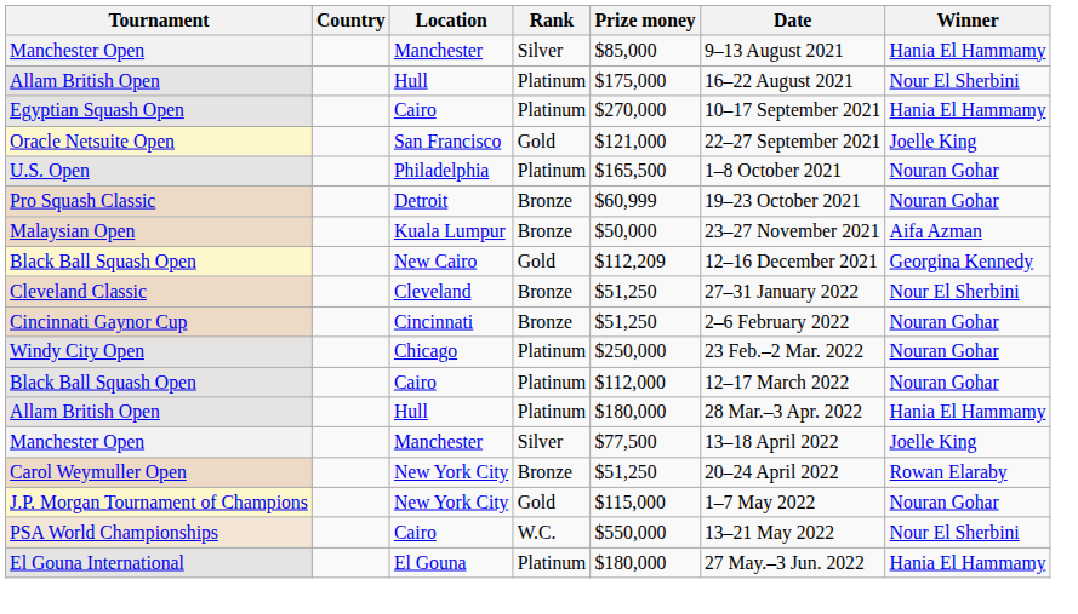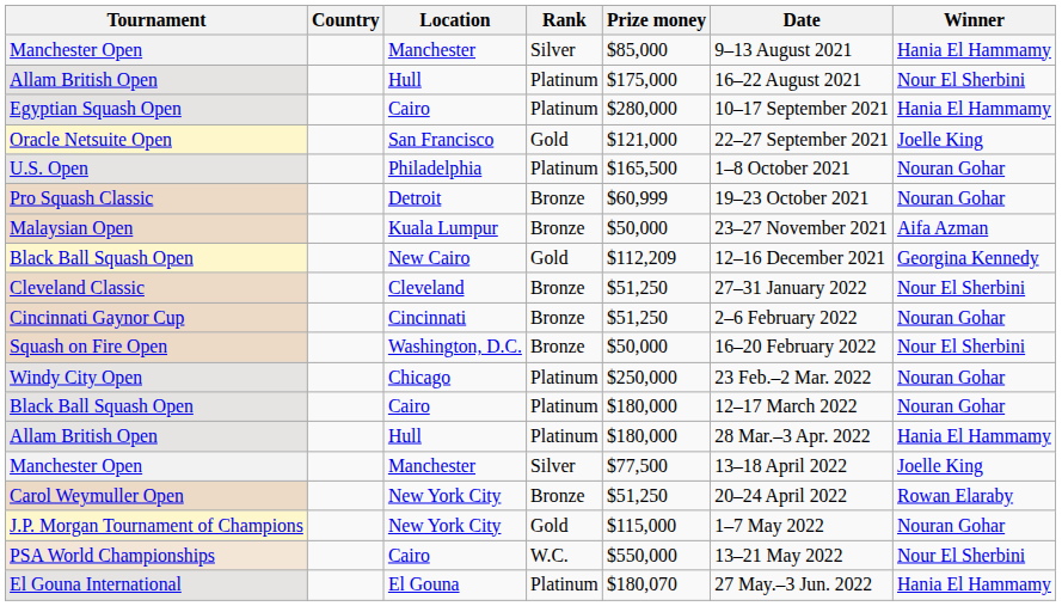Egyptian Squash Open | Prize money: $270,000 -> $280,000
+ row: Squash on Fire Open | Washington, D.C. | Bronze | $50,000 | 16–20 February 2022 | Nour El Sherbini
Black Ball Squash Open / Cairo | Prize money: $112,000 -> $180,000
El Gouna International | Prize money: $180,000 -> $180,070
